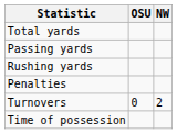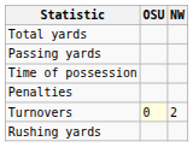rows swapped: Rushing yards <-> Time of possession
Turnovers | OSU: no background -> lightyellow background
